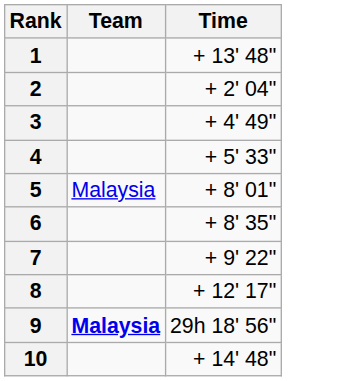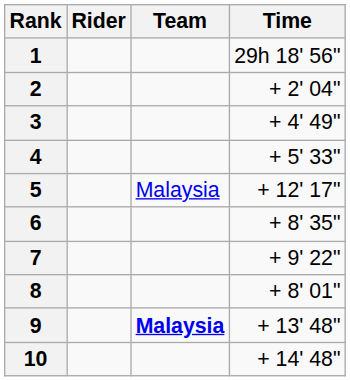+ column: Rider
1 | Time: + 13' 48" -> 29h 18' 56"
5 | Time: + 8' 01" -> + 12' 17"
8 | Time: + 12' 17" -> + 8' 01"
9 | Time: 29h 18' 56" -> + 13' 48"
